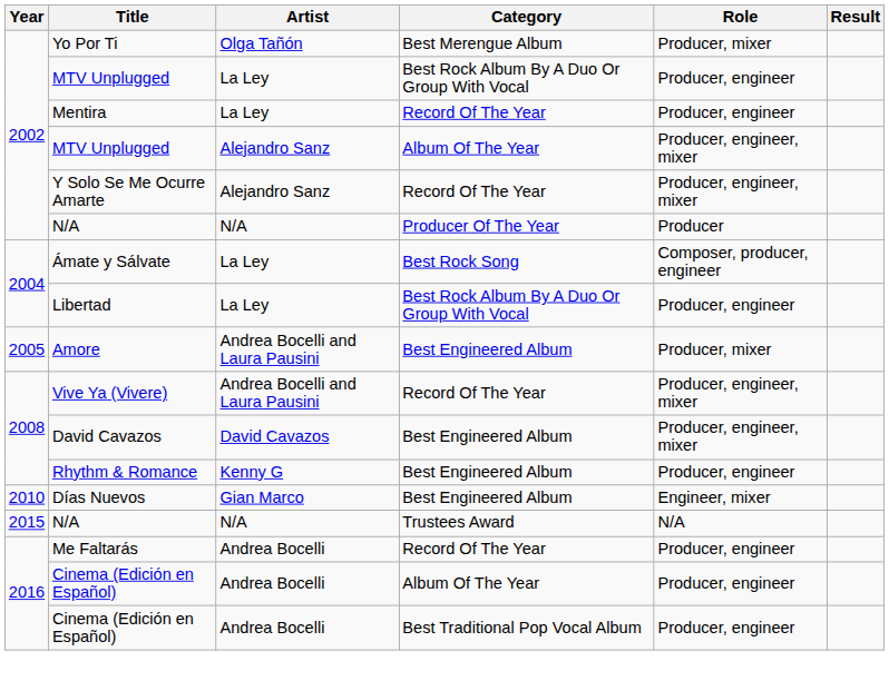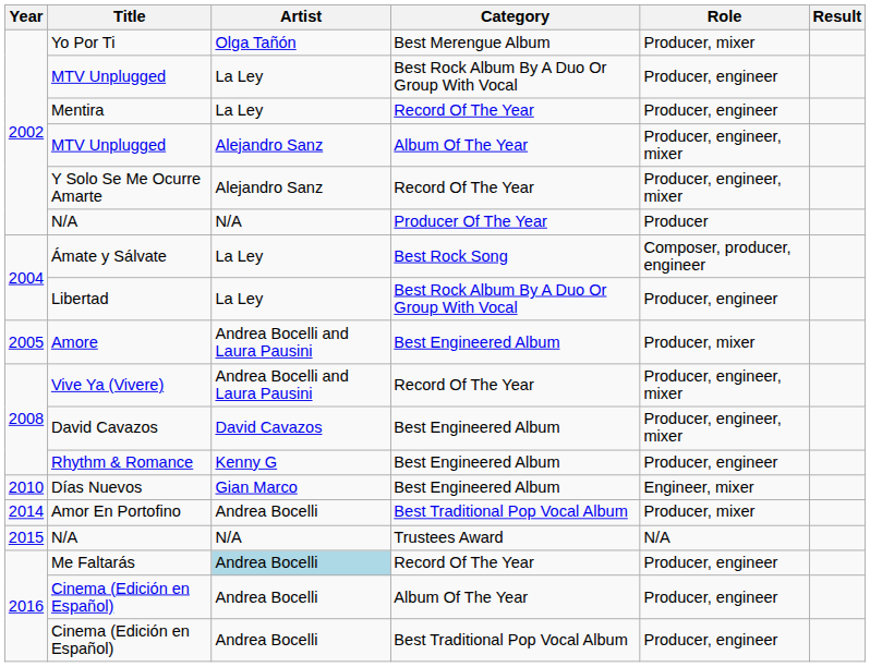+ row: 2014 | Amor En Portofino | Andrea Bocelli | Best Traditional Pop Vocal Album | Producer, mixer
Me Faltarás | Artist: no background -> lightblue background
